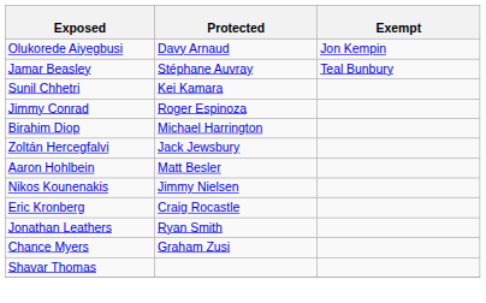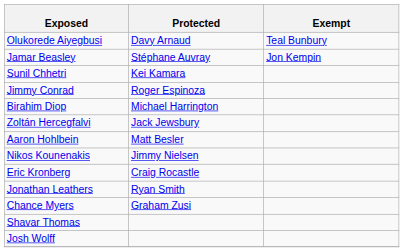Olukorede Aiyegbusi | Exempt: Jon Kempin -> Teal Bunbury
Jamar Beasley | Exempt: Teal Bunbury -> Jon Kempin
+ row: Josh Wolff
